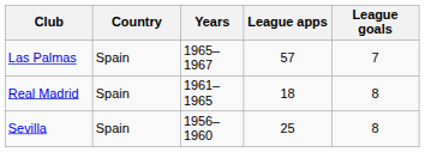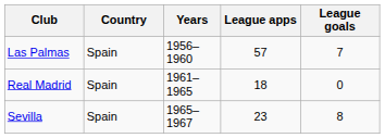Las Palmas | Years: 1965–1967 -> 1956–1960
Real Madrid | League goals: 8 -> 0
Sevilla | Years: 1956–1960 -> 1965–1967
Sevilla | League apps: 25 -> 23
